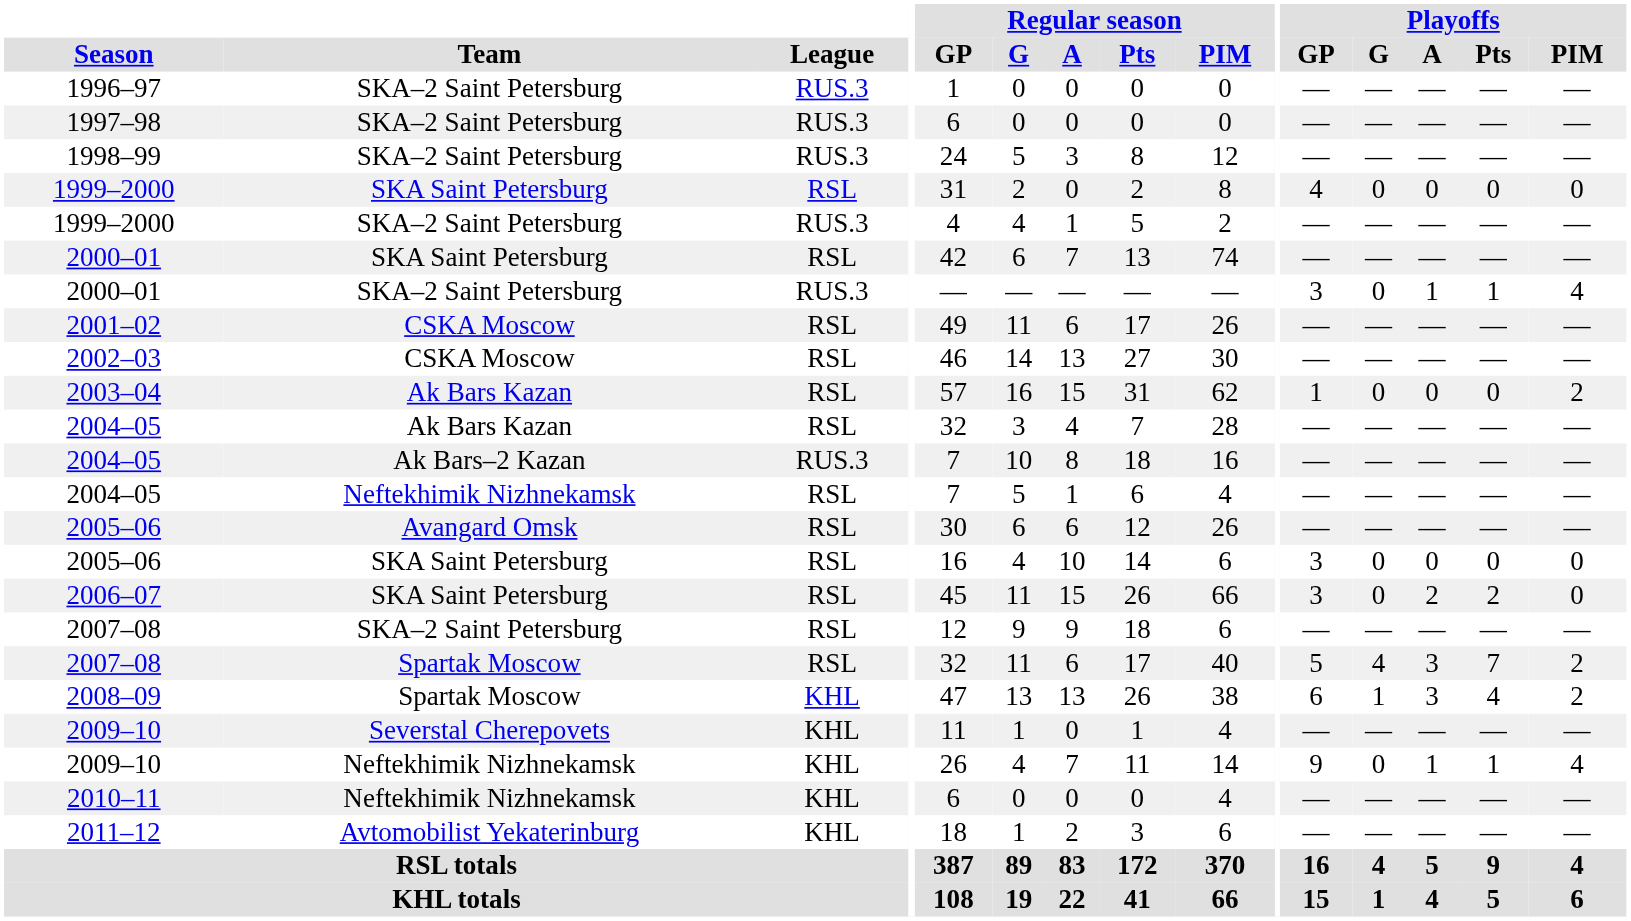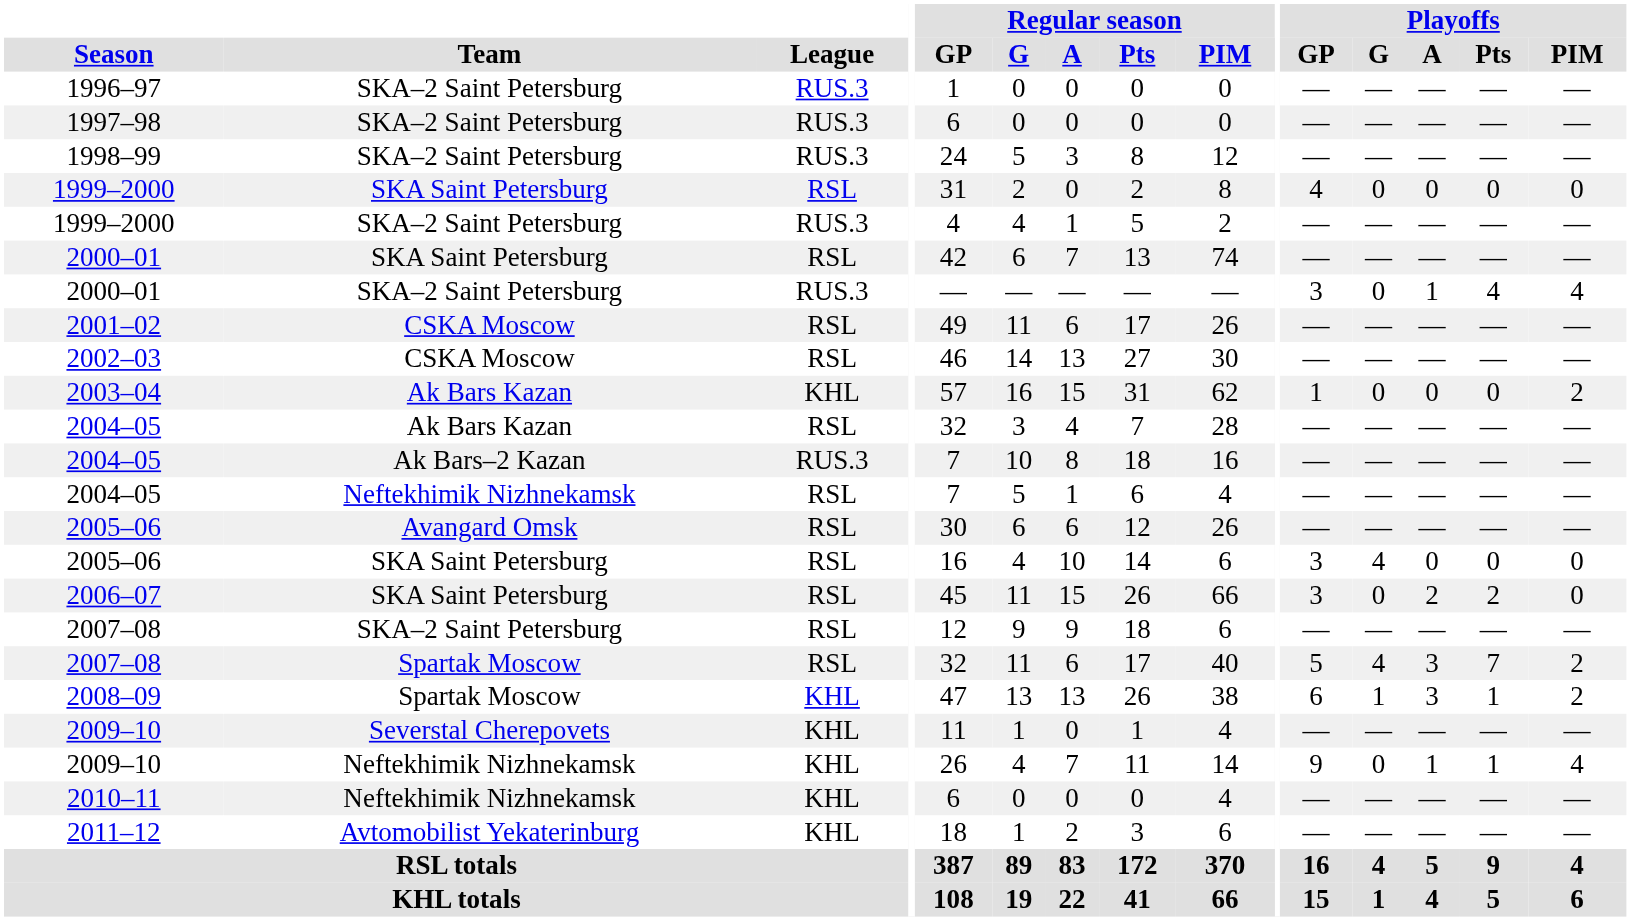2000–01 / SKA–2 Saint Petersburg | Playoffs / Pts: 1 -> 4
2003–04 | League: RSL -> KHL
2005–06 / SKA Saint Petersburg | Playoffs / G: 0 -> 4
2008–09 | Playoffs / Pts: 4 -> 1
